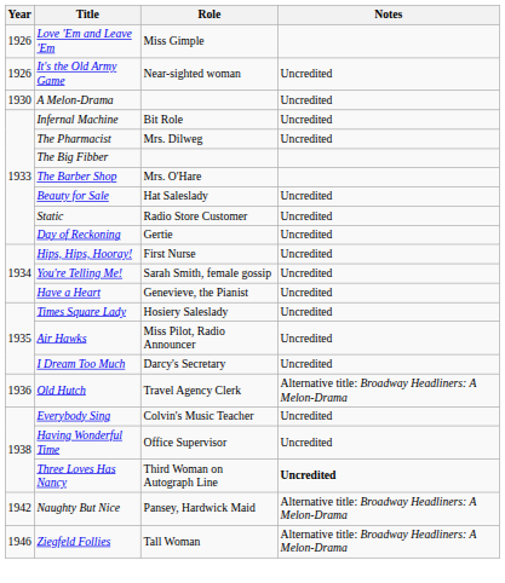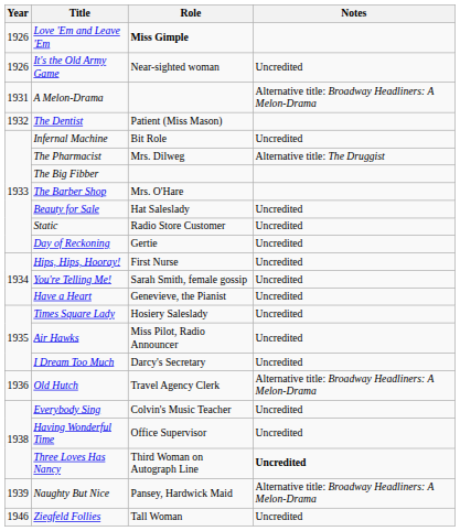Love 'Em and Leave 'Em | Role: normal -> bold
A Melon-Drama | Year: 1930 -> 1931
A Melon-Drama | Notes: Uncredited -> Alternative title: Broadway Headliners: A Melon-Drama
+ row: 1932 | The Dentist | Patient (Miss Mason)
The Pharmacist | Notes: Uncredited -> Alternative title: The Druggist
Naughty But Nice | Year: 1942 -> 1939
Ziegfeld Follies | Notes: Alternative title: Broadway Headliners: A Melon-Drama -> Uncredited
